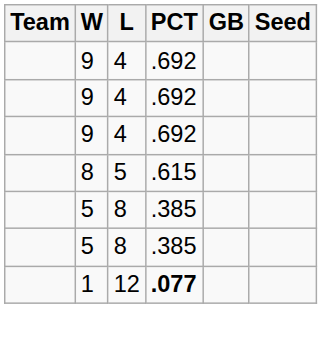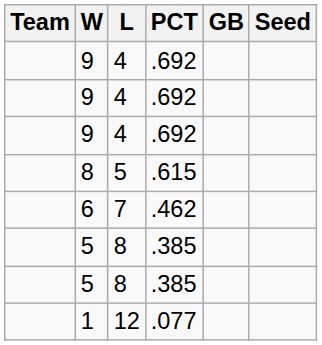+ row: 6 | 7 | .462
1 | PCT: bold -> normal
